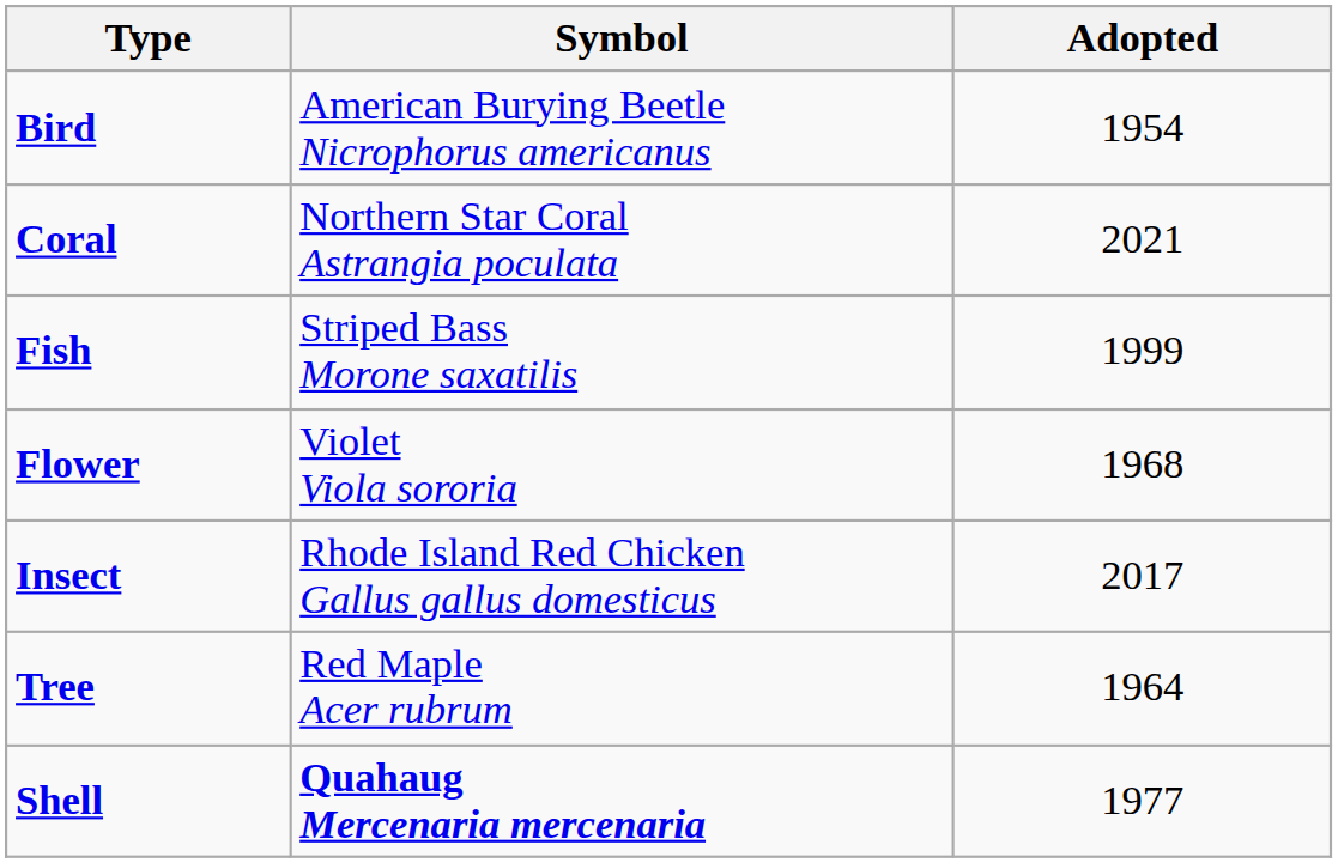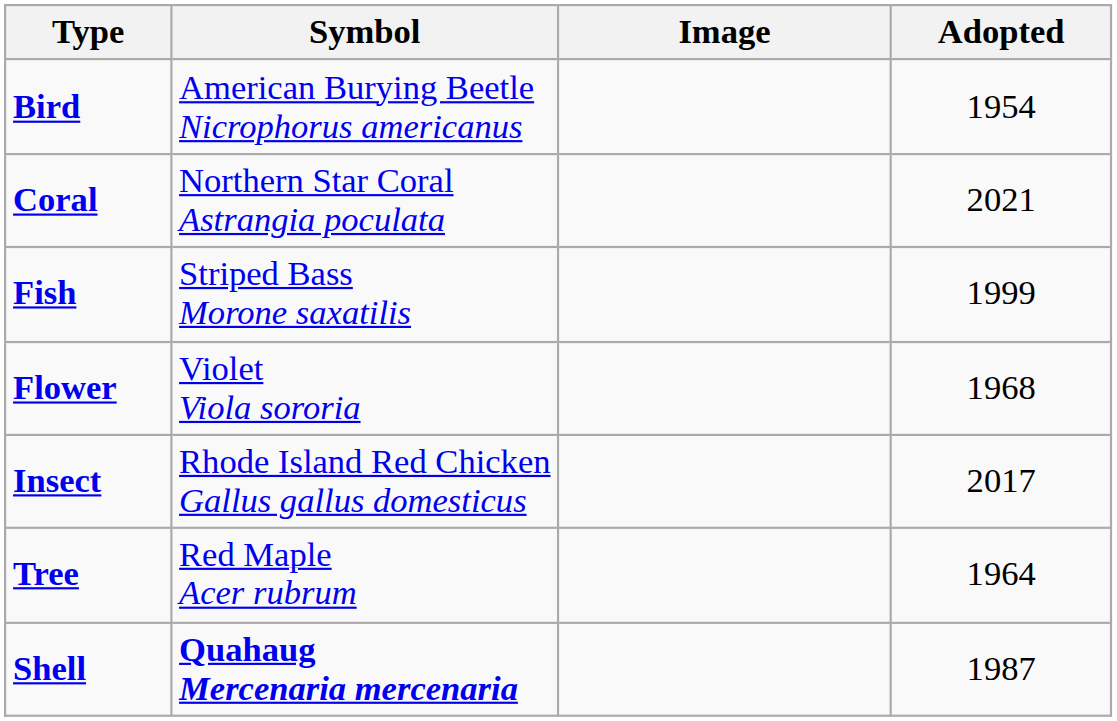+ column: Image
Shell | Adopted: 1977 -> 1987
